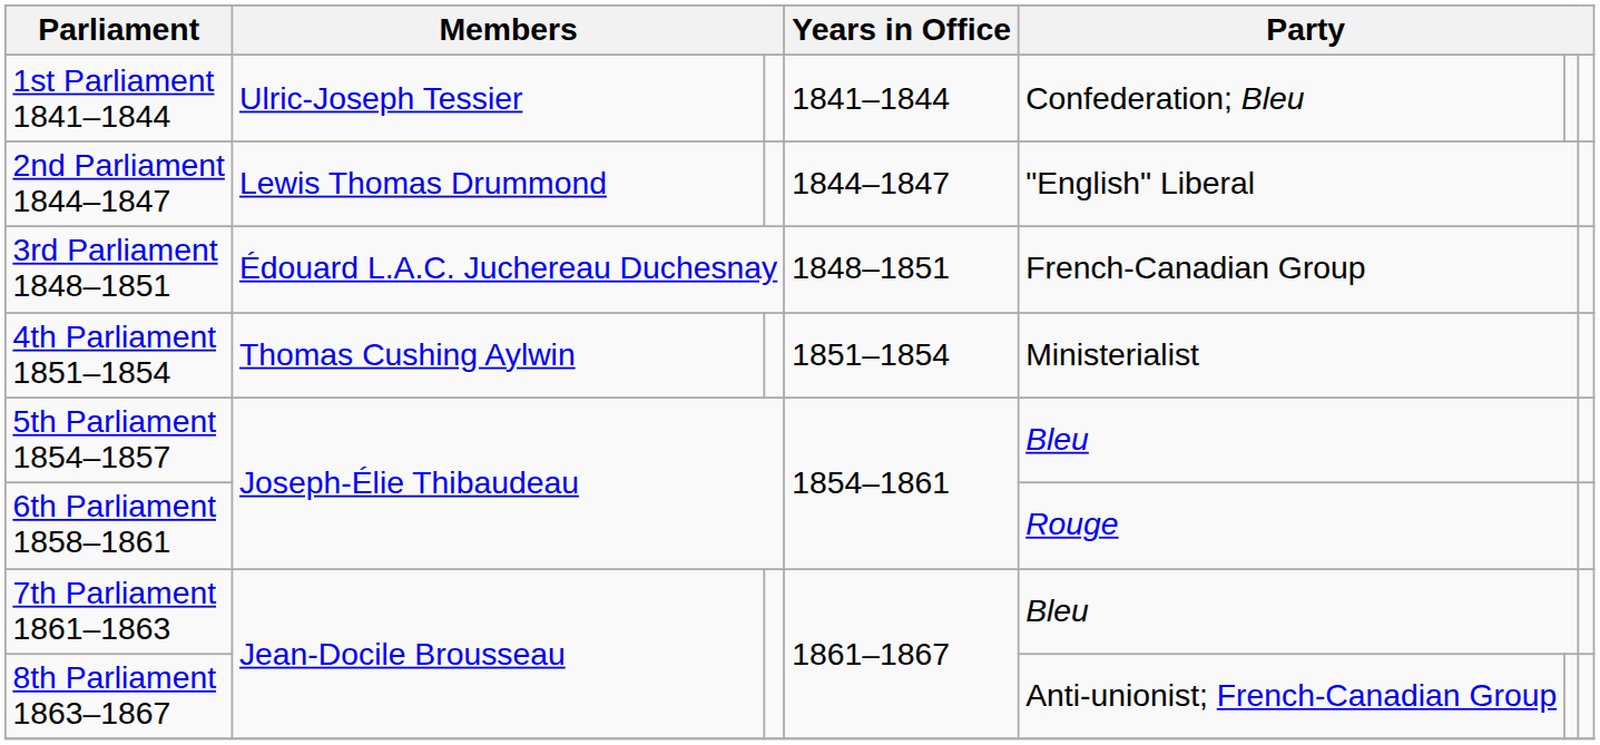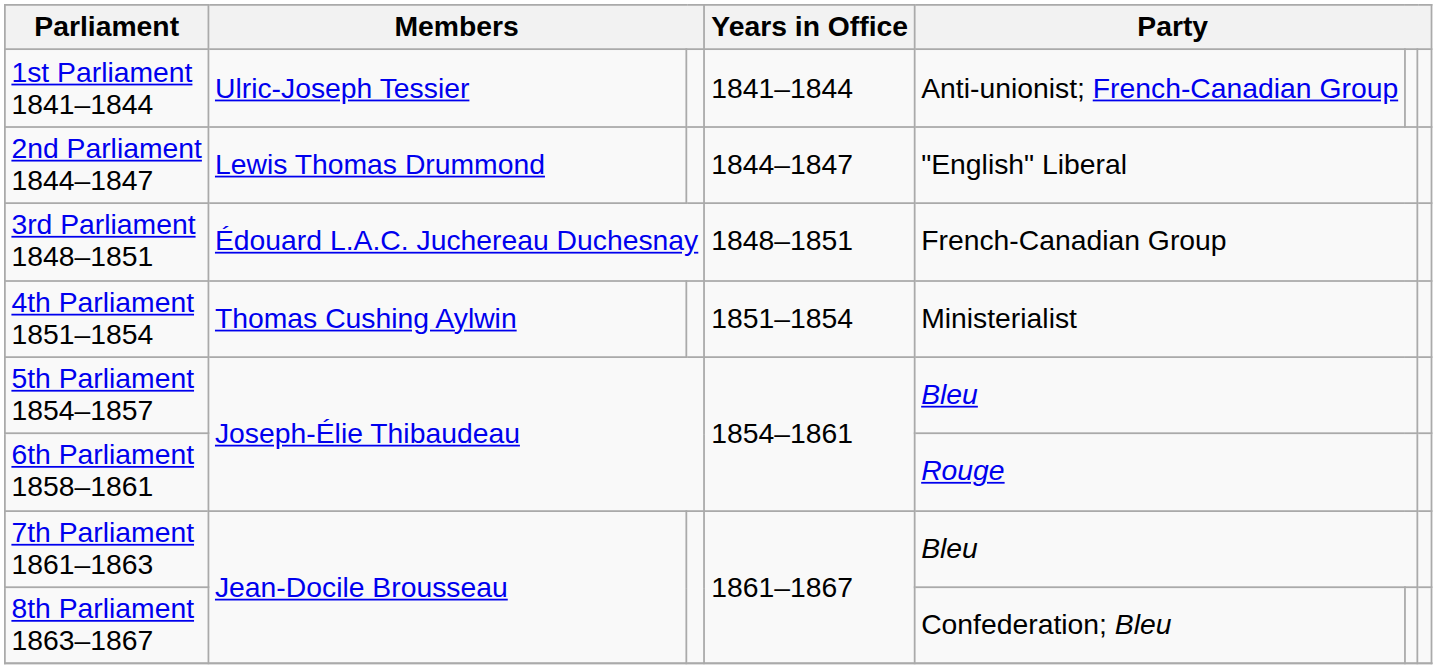1st Parliament 1841–1844 | column 5: Confederation; Bleu -> Anti-unionist; French-Canadian Group
8th Parliament 1863–1867 | column 5: Anti-unionist; French-Canadian Group -> Confederation; Bleu
